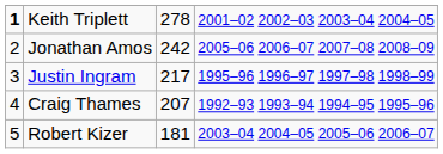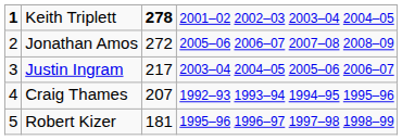Keith Triplett | column 3: normal -> bold
Jonathan Amos | column 3: 242 -> 272
Justin Ingram | column 4: 1995–96 1996–97 1997–98 1998–99 -> 2003–04 2004–05 2005–06 2006–07
Robert Kizer | column 4: 2003–04 2004–05 2005–06 2006–07 -> 1995–96 1996–97 1997–98 1998–99
